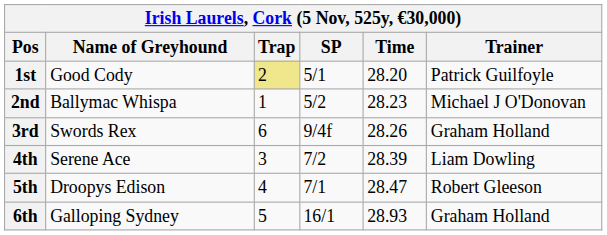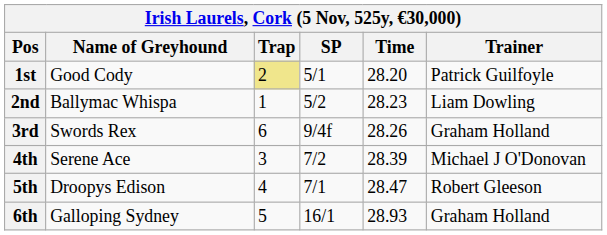2nd | Trainer: Michael J O'Donovan -> Liam Dowling
4th | Trainer: Liam Dowling -> Michael J O'Donovan
